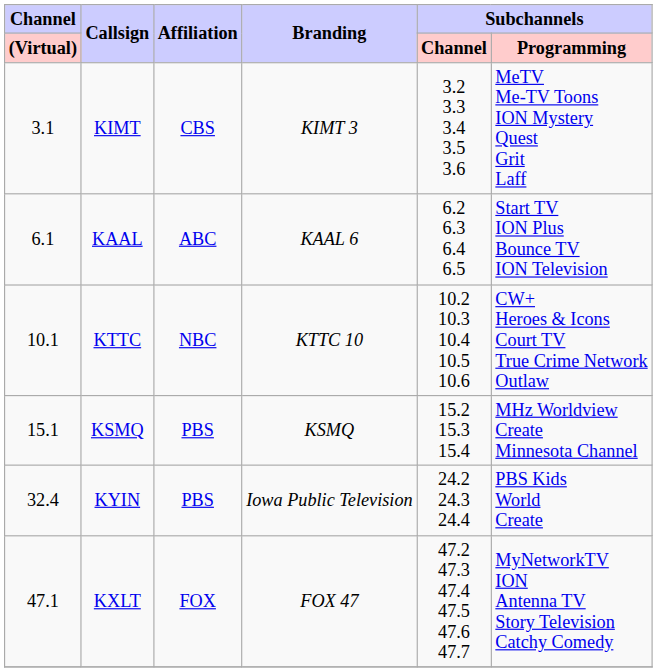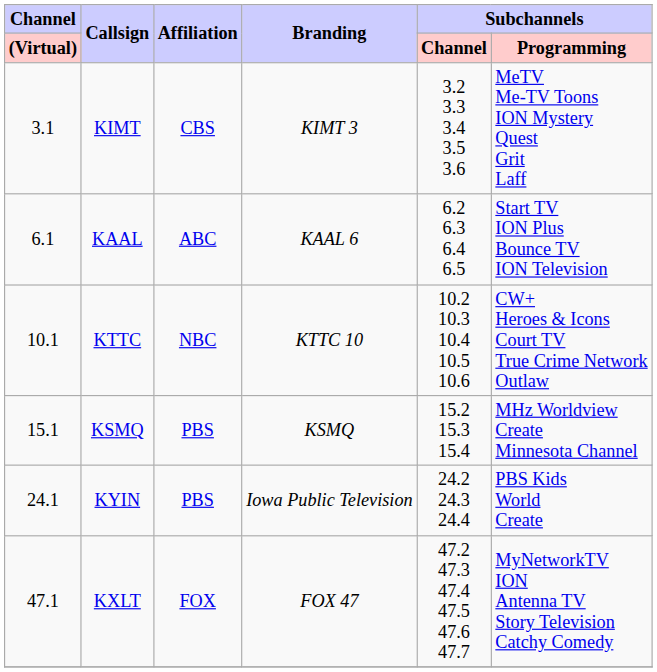KYIN | Channel / (Virtual): 32.4 -> 24.1
